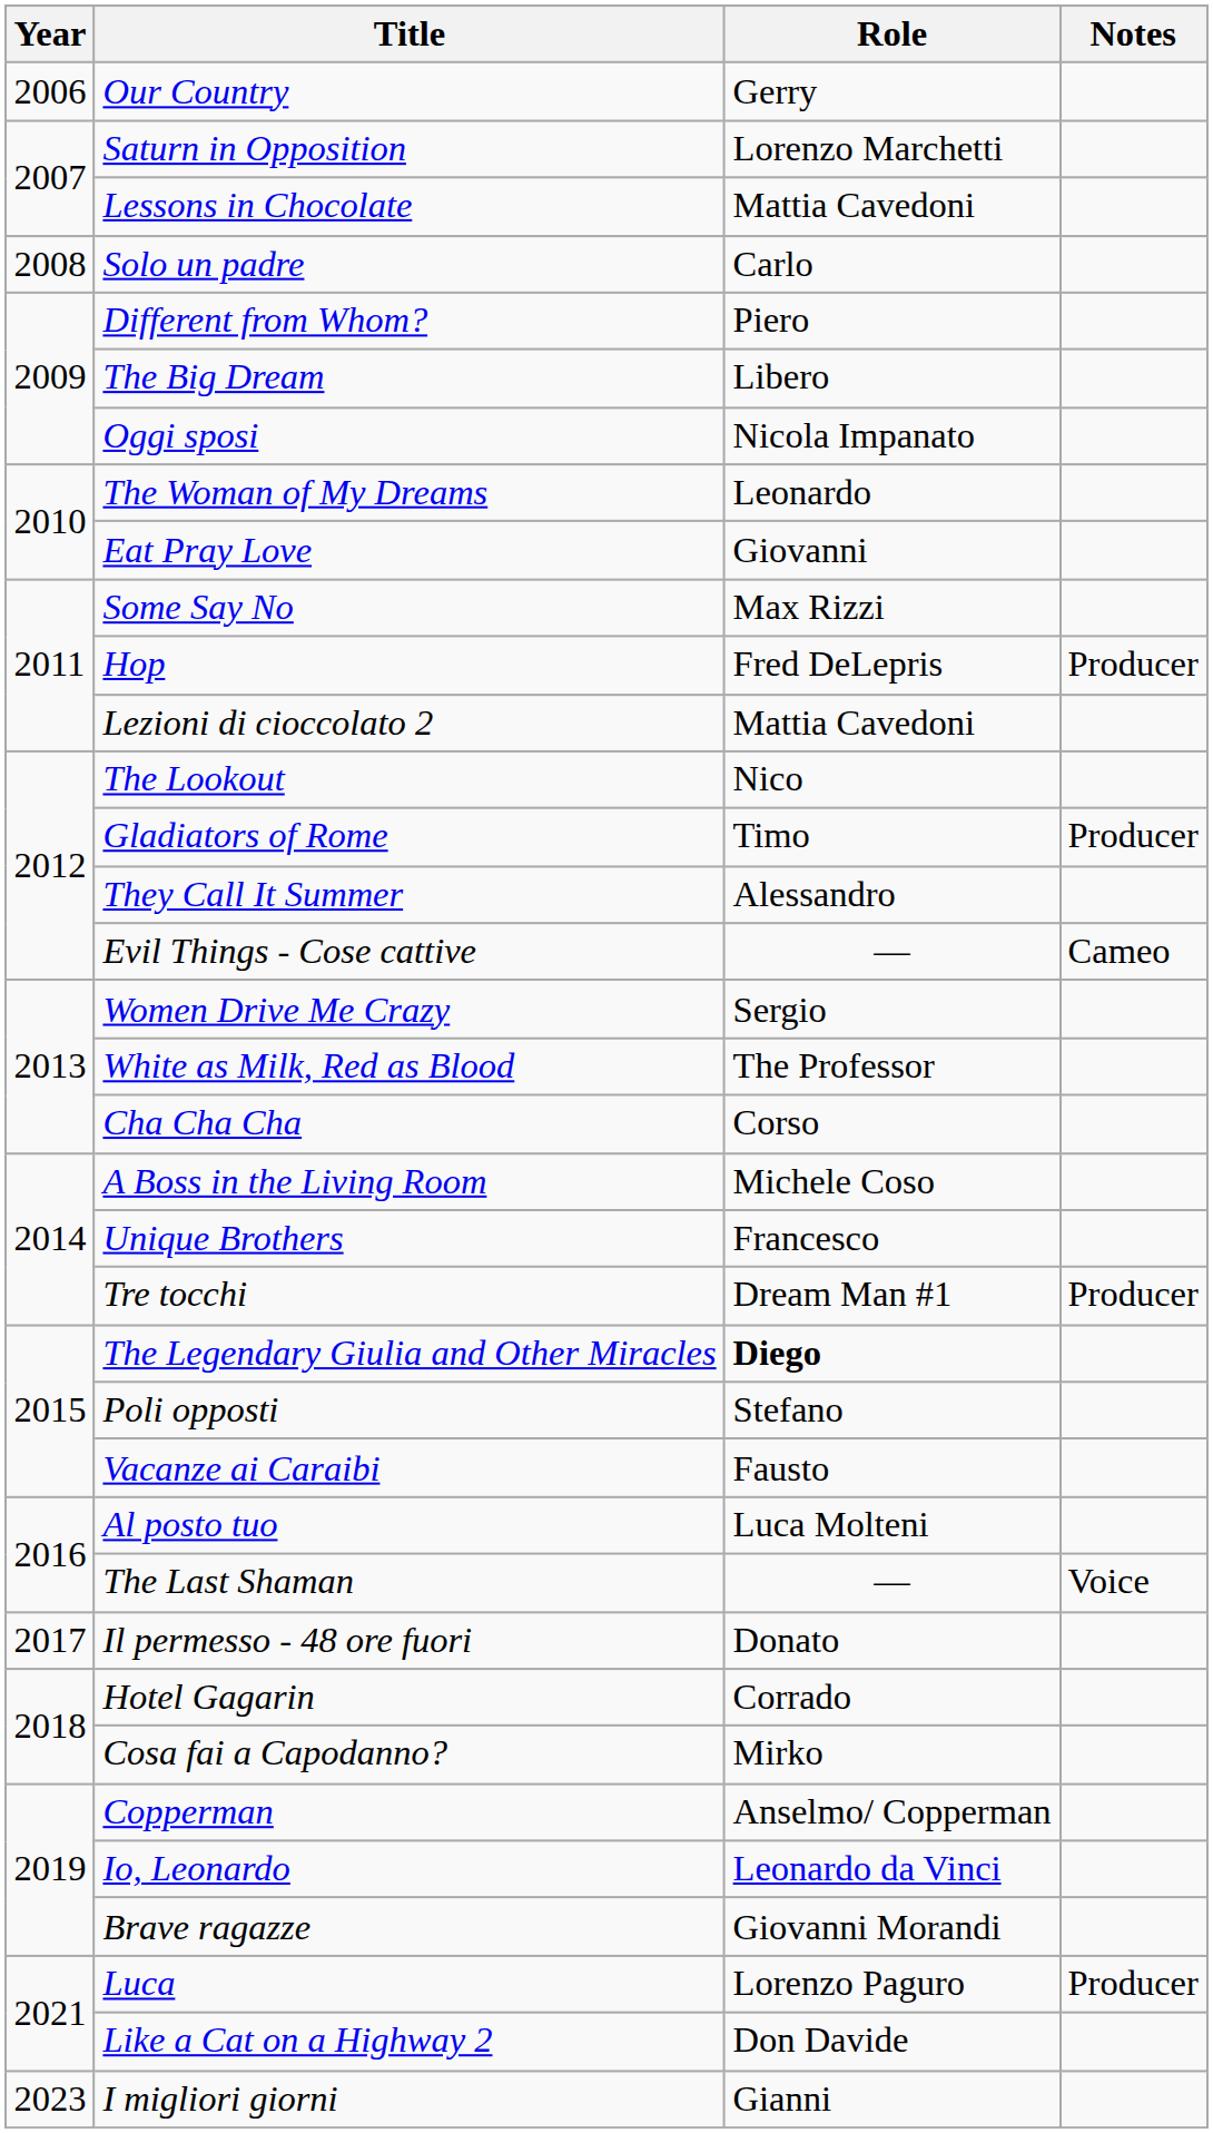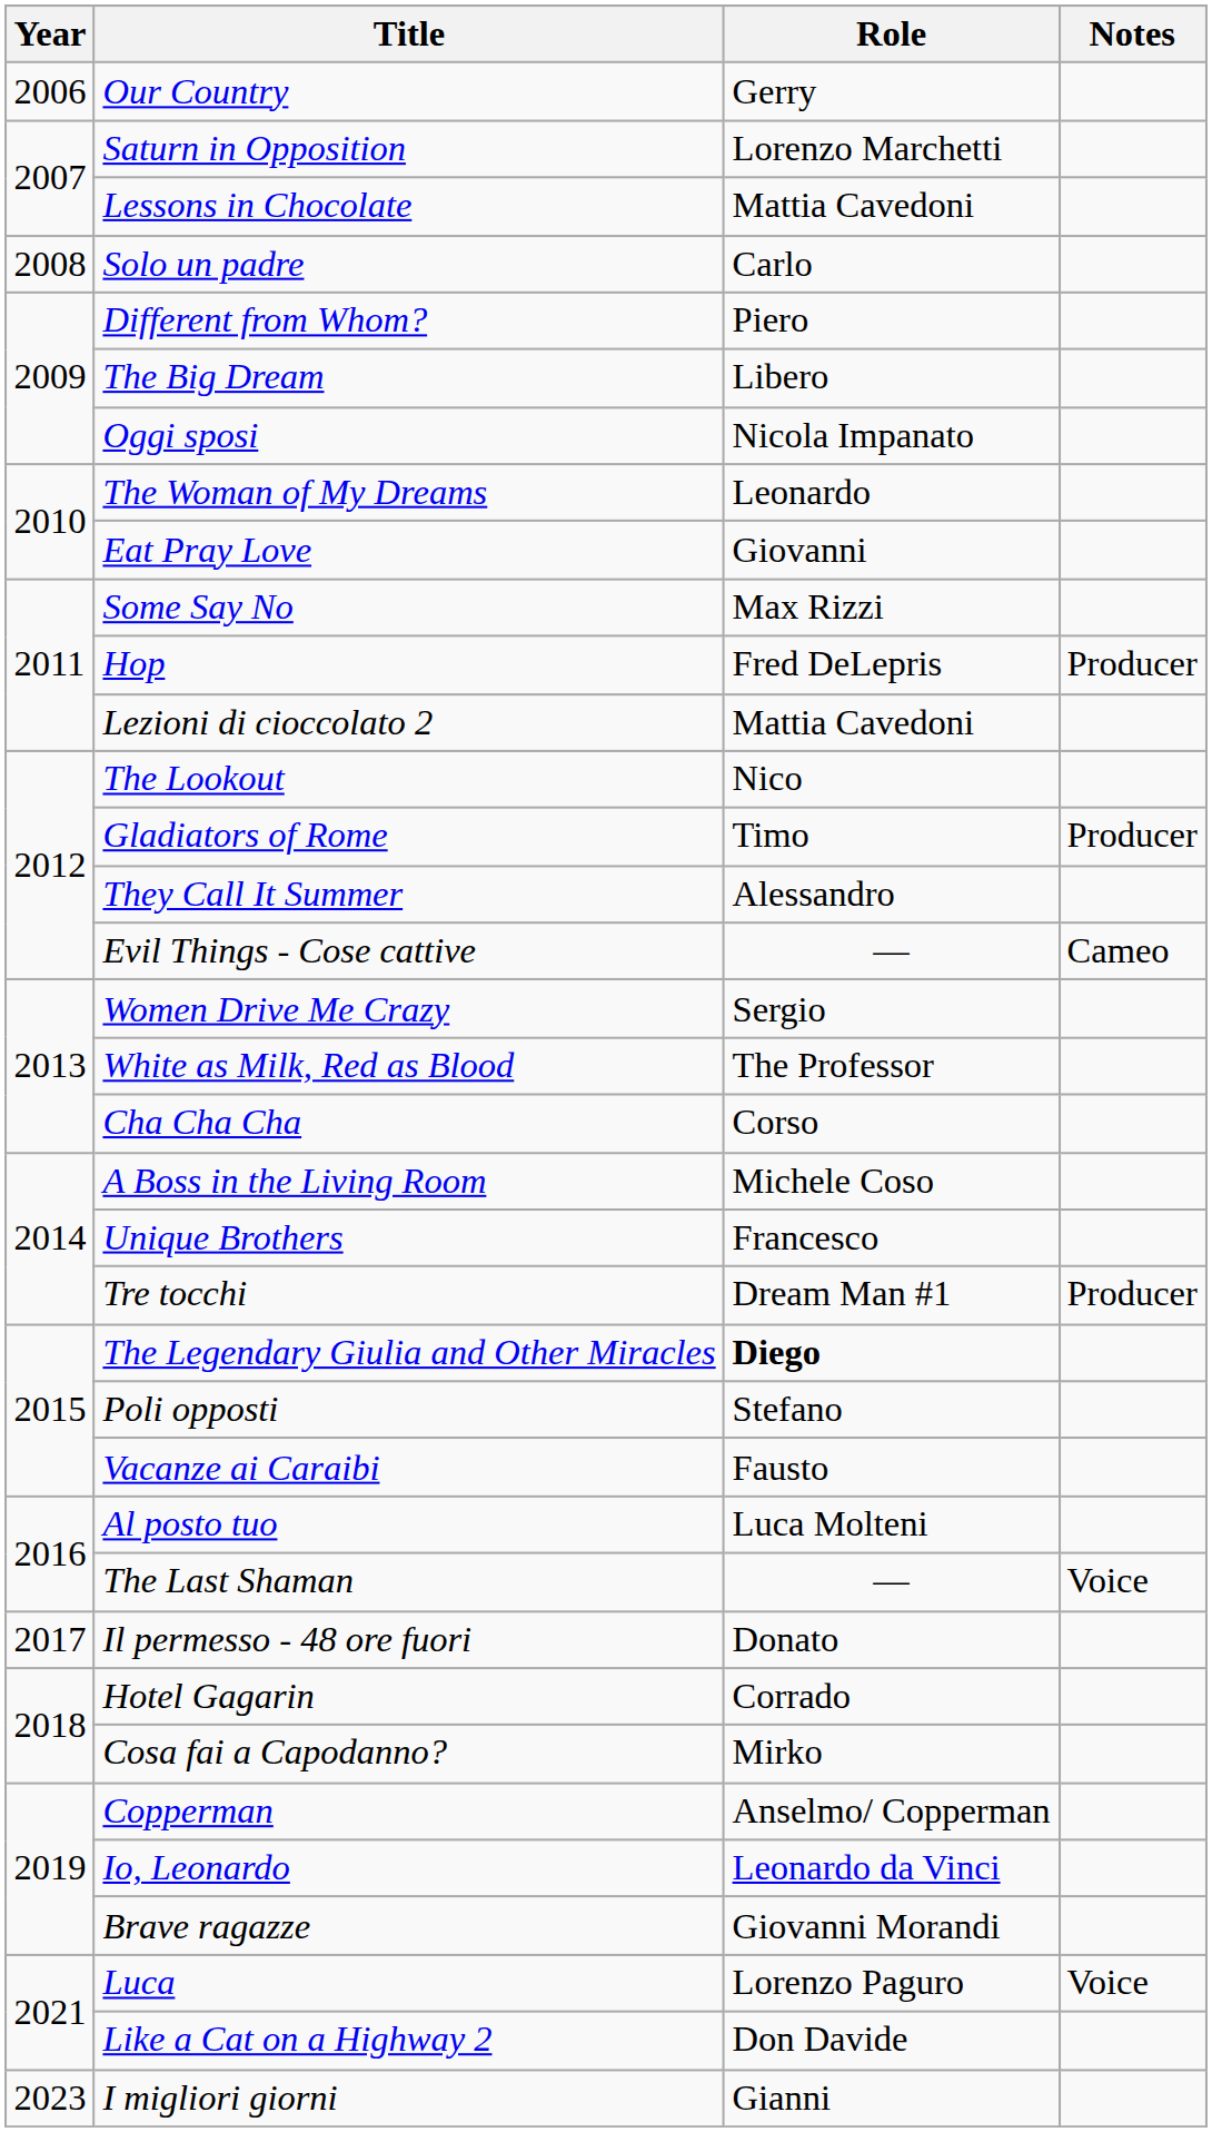Luca | Notes: Producer -> Voice
